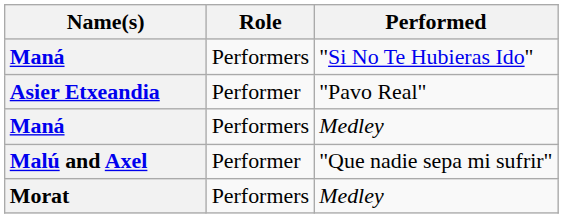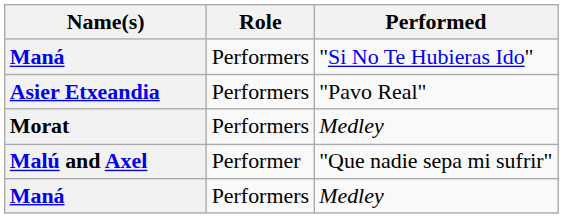Asier Etxeandia | Role: Performer -> Performers
rows swapped: Morat <-> Maná / Medley
